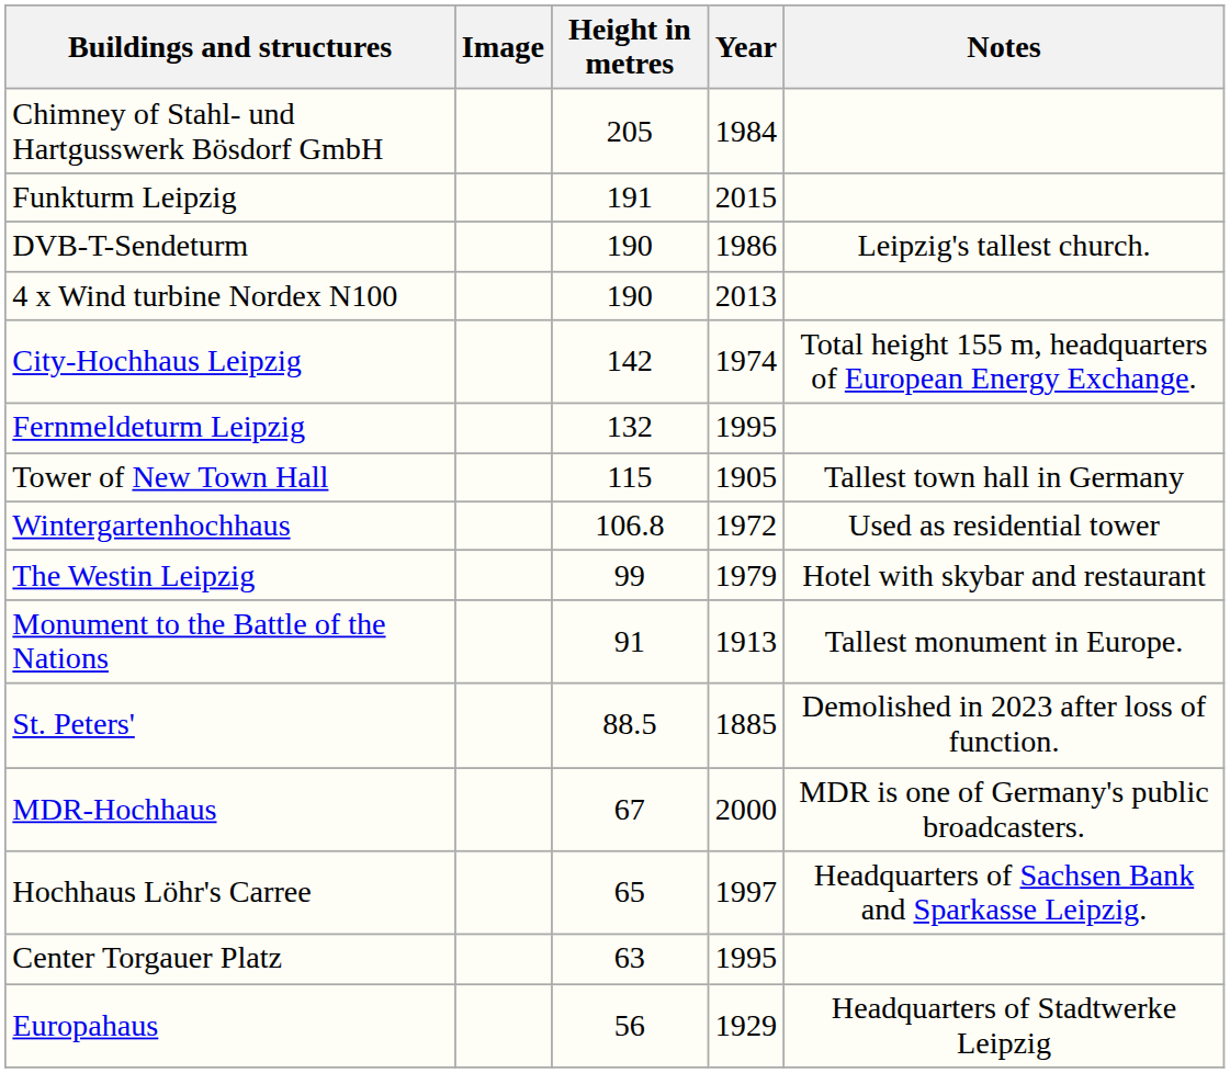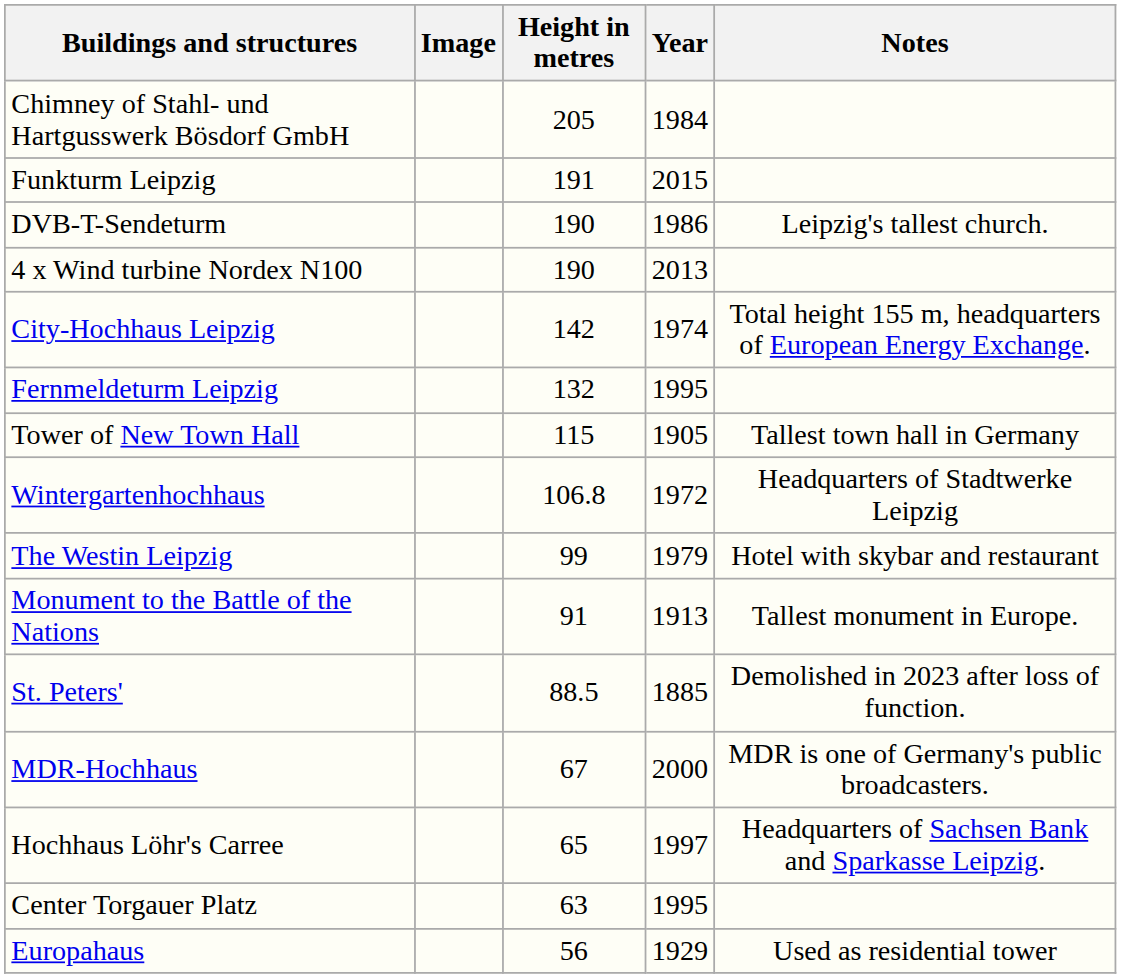Wintergartenhochhaus | Notes: Used as residential tower -> Headquarters of Stadtwerke Leipzig
Europahaus | Notes: Headquarters of Stadtwerke Leipzig -> Used as residential tower
